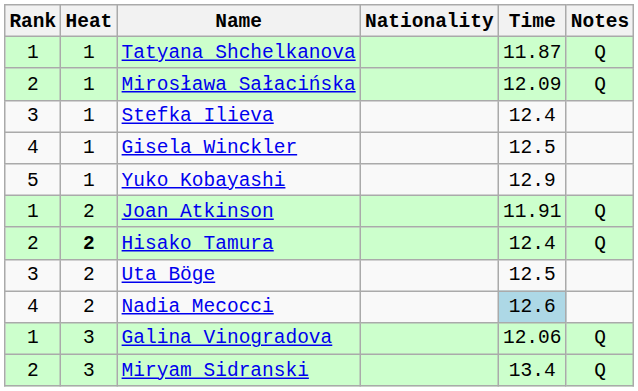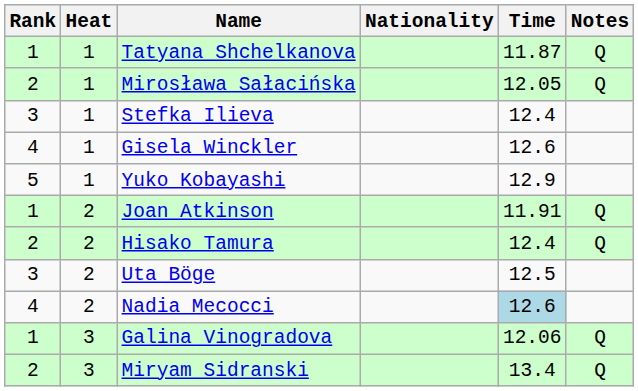Mirosława Sałacińska | Time: 12.09 -> 12.05
Gisela Winckler | Time: 12.5 -> 12.6
Hisako Tamura | Heat: bold -> normal
